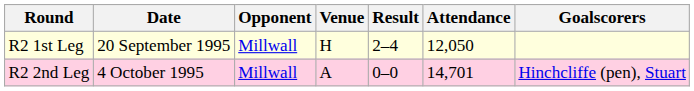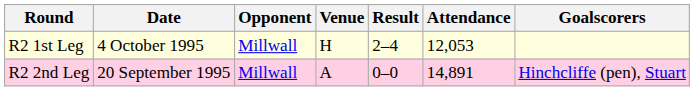R2 1st Leg | Date: 20 September 1995 -> 4 October 1995
R2 1st Leg | Attendance: 12,050 -> 12,053
R2 2nd Leg | Date: 4 October 1995 -> 20 September 1995
R2 2nd Leg | Attendance: 14,701 -> 14,891
